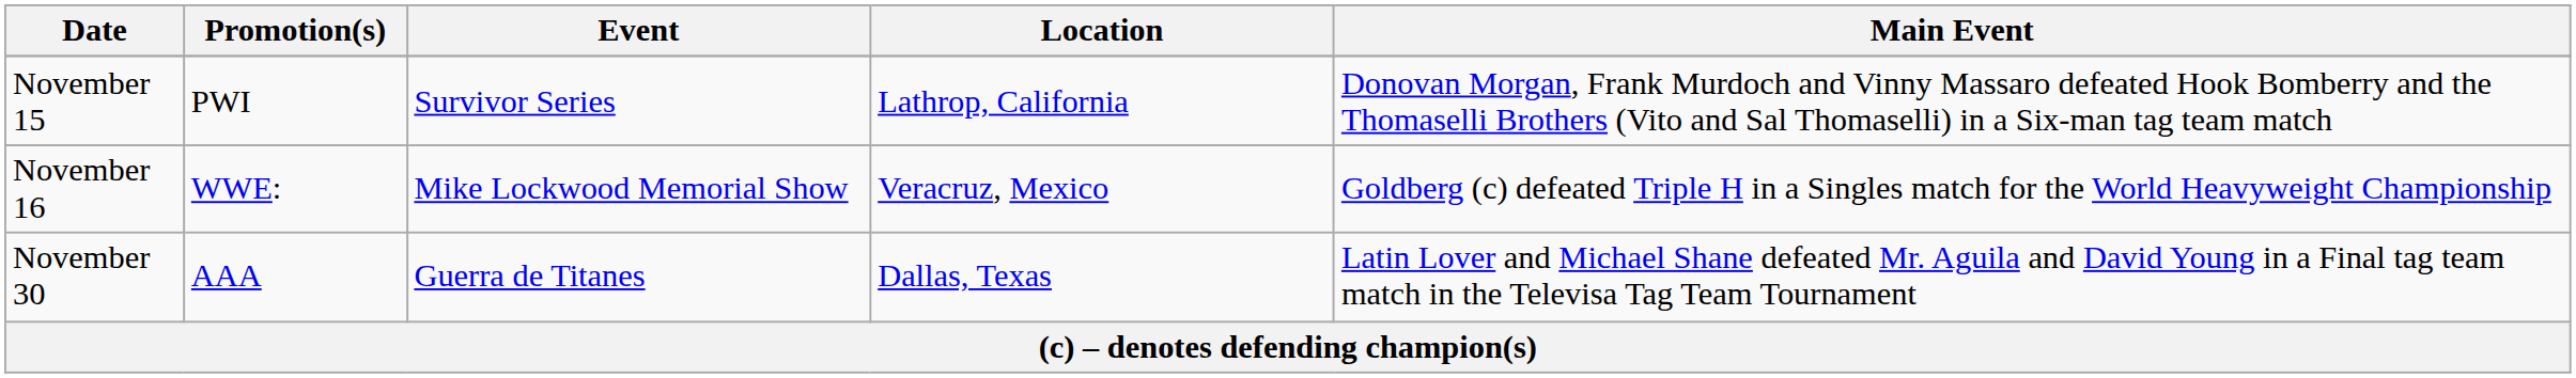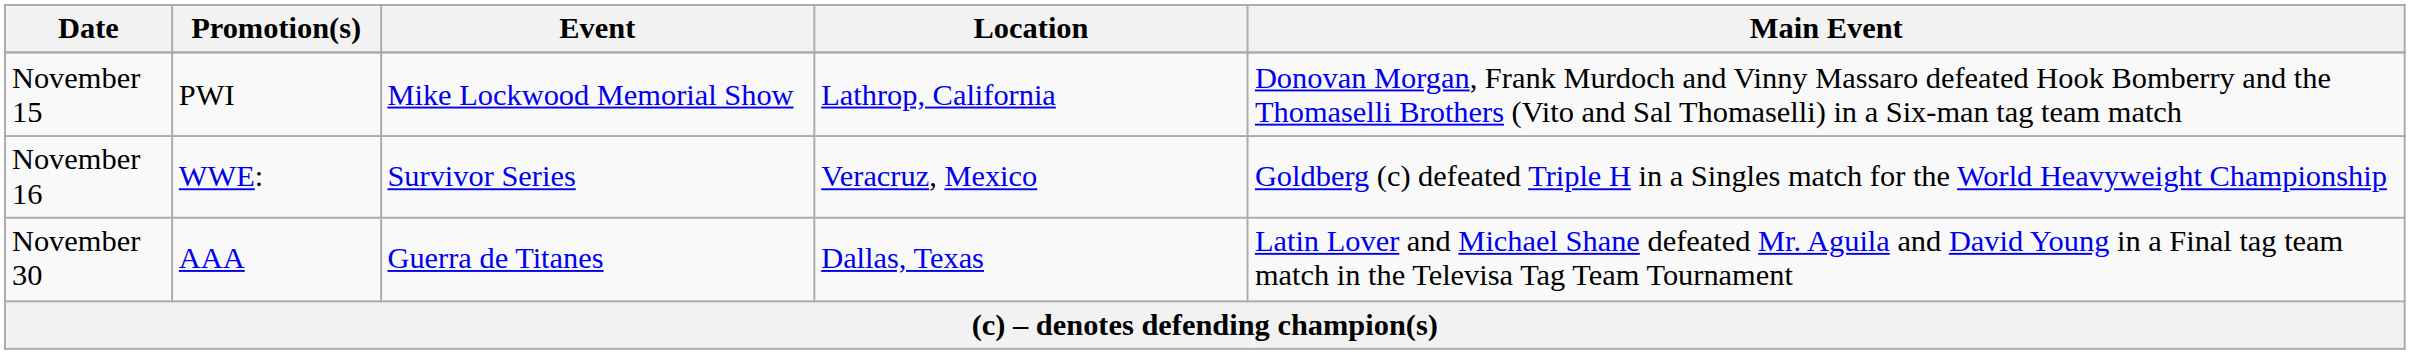November 15 | Event: Survivor Series -> Mike Lockwood Memorial Show
November 16 | Event: Mike Lockwood Memorial Show -> Survivor Series
